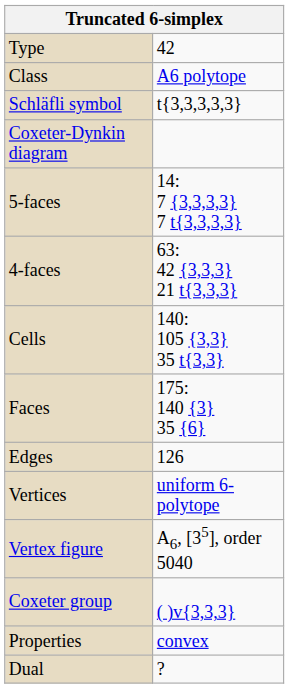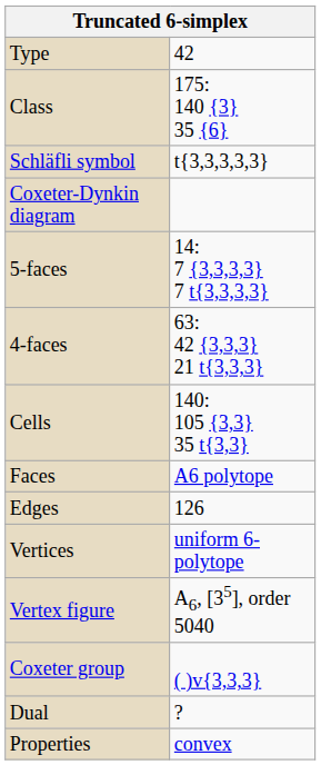Class | column 2: A6 polytope -> 175: 140 {3} 35 {6}
Faces | column 2: 175: 140 {3} 35 {6} -> A6 polytope
rows swapped: Dual <-> Properties
